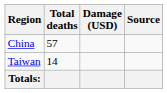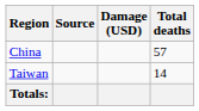columns swapped: Total deaths <-> Source
